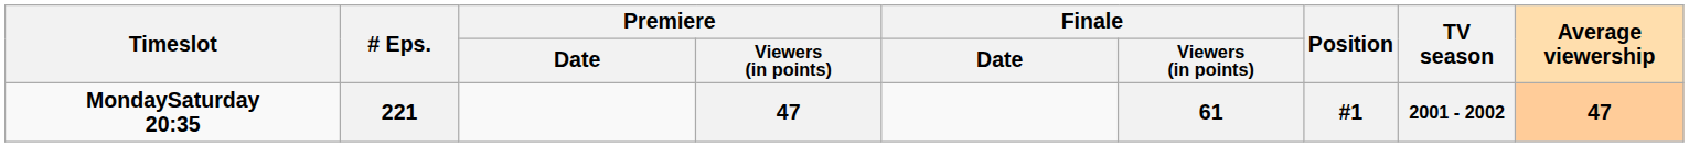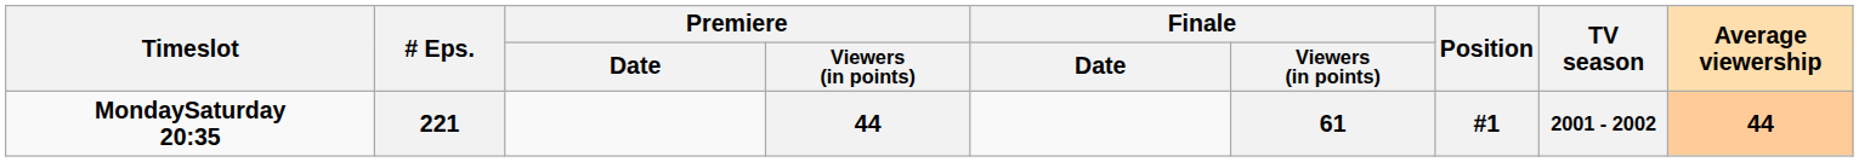221 | Premiere / Viewers (in points): 47 -> 44
221 | Average viewership: 47 -> 44
